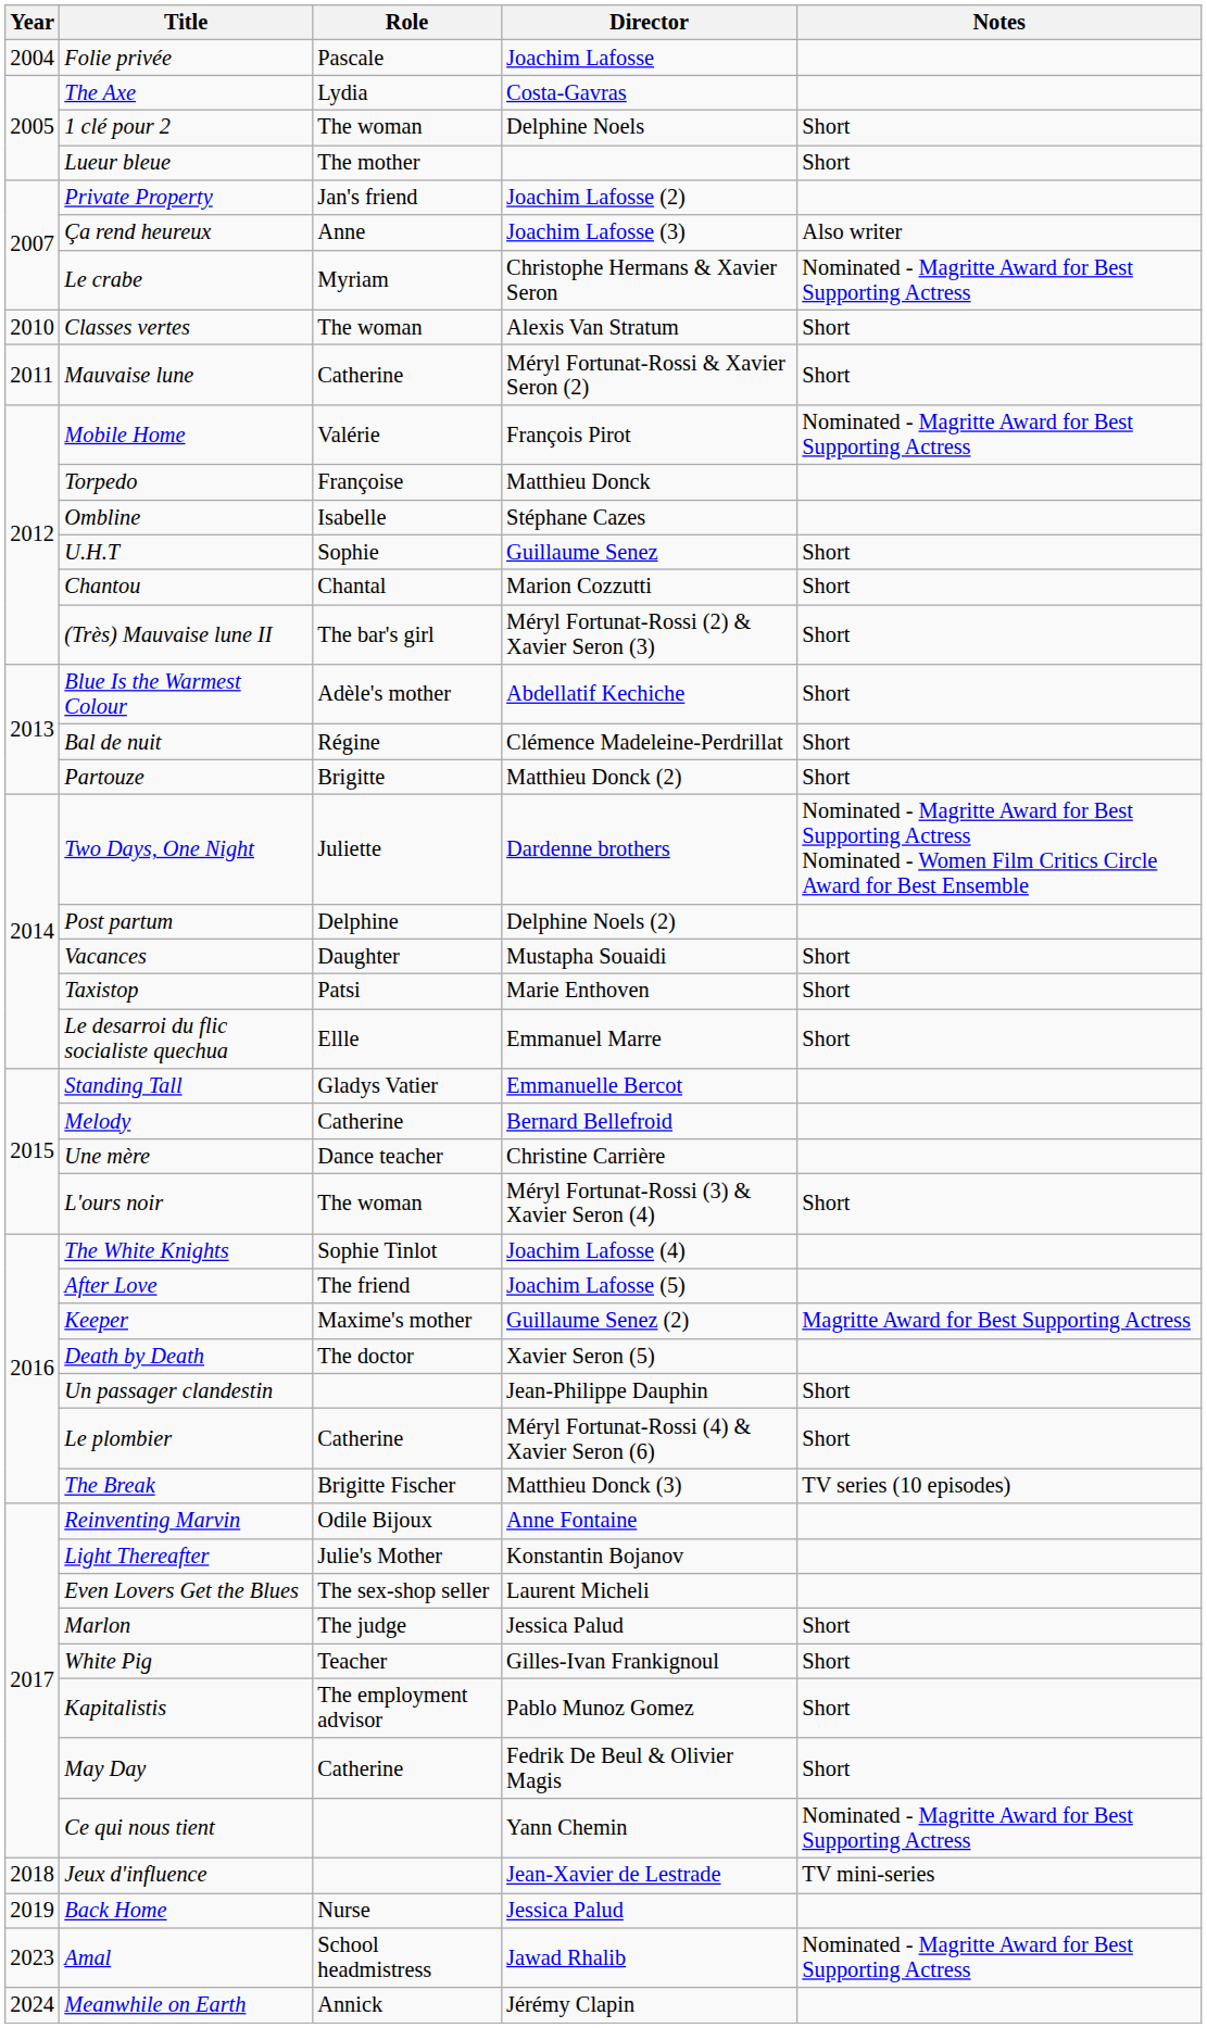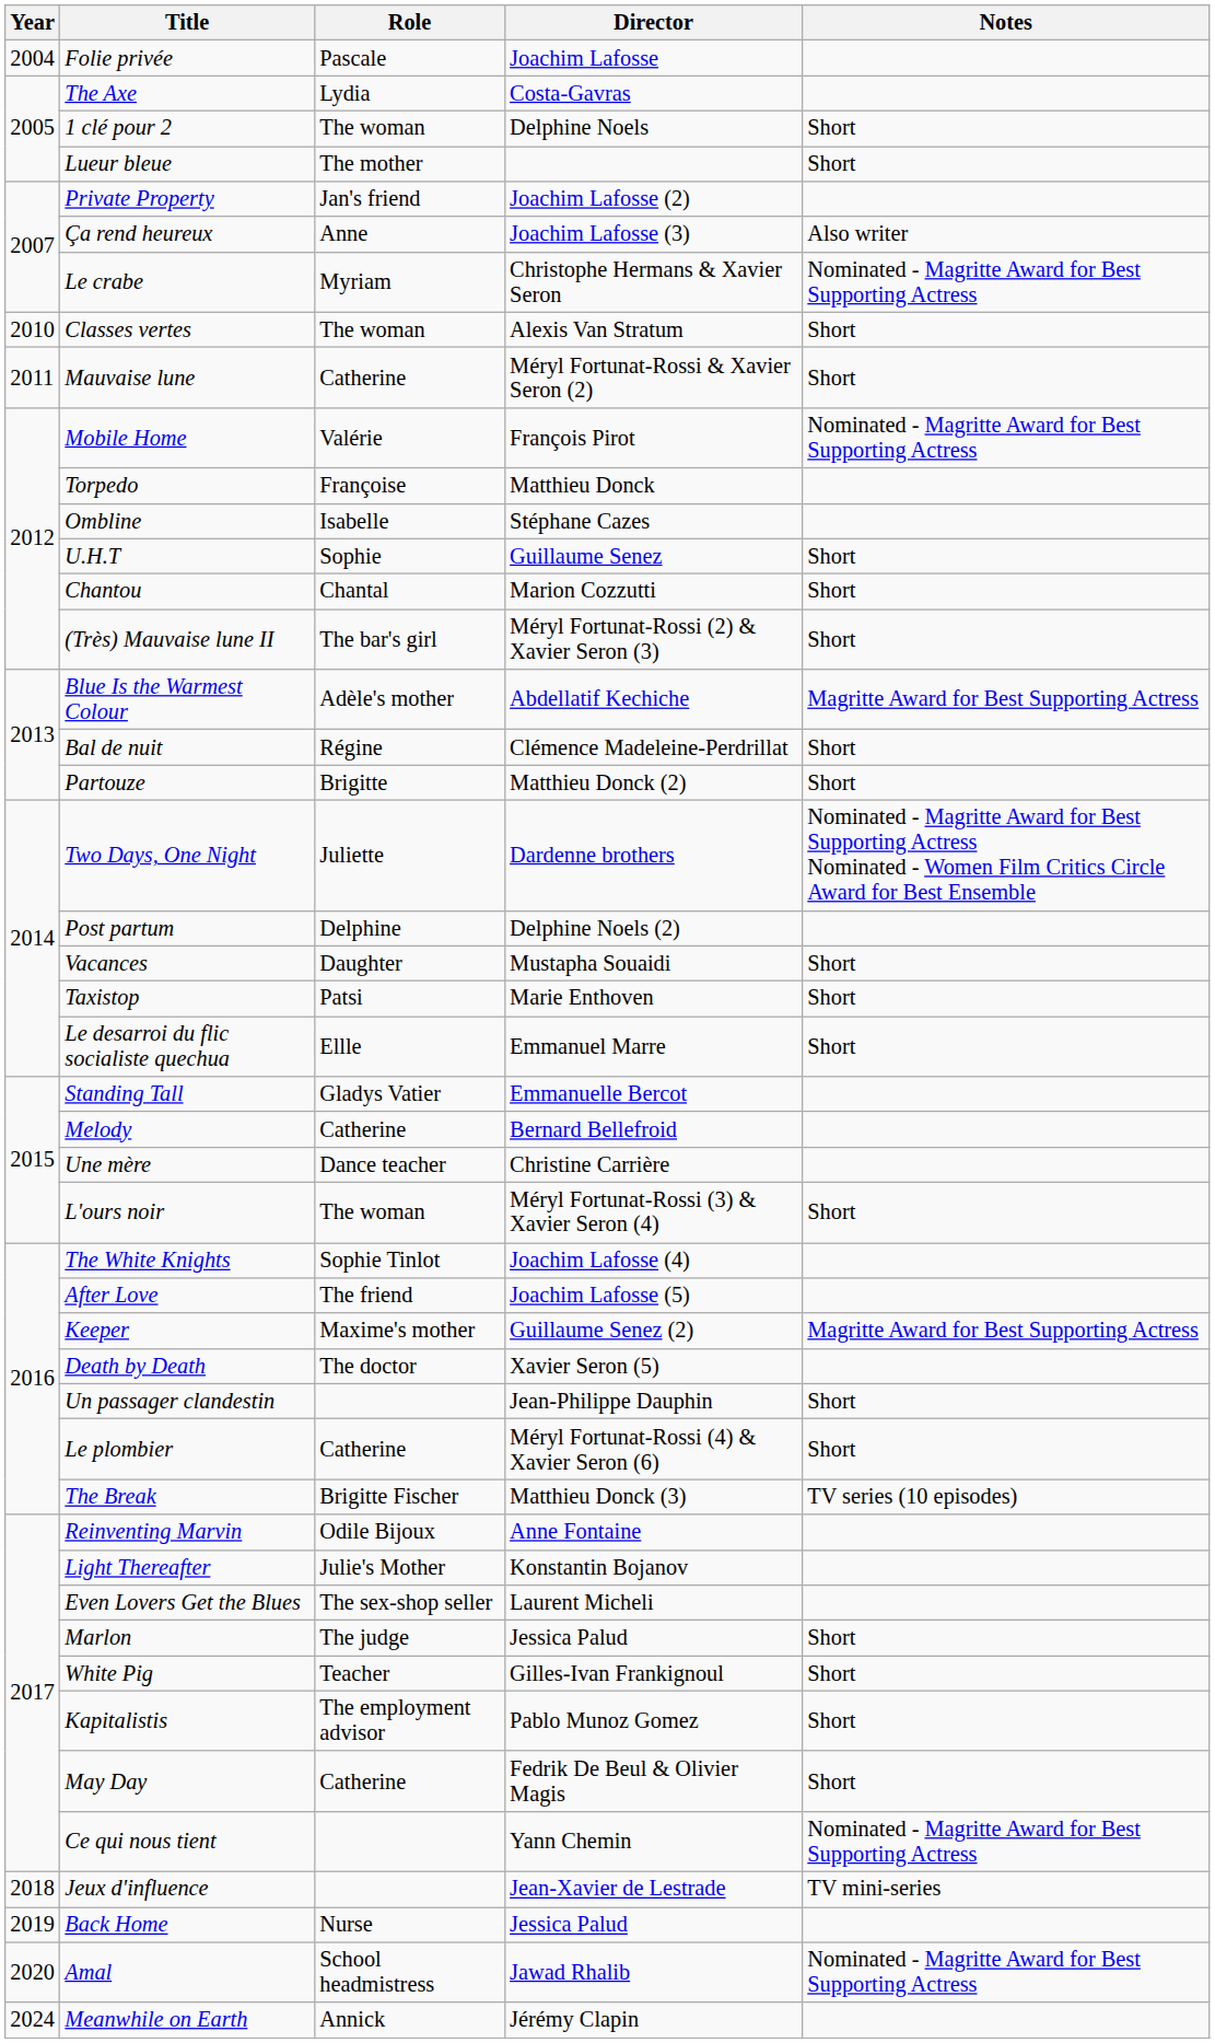Blue Is the Warmest Colour | Notes: Short -> Magritte Award for Best Supporting Actress
Amal | Year: 2023 -> 2020
